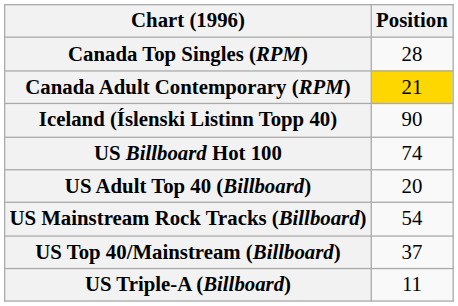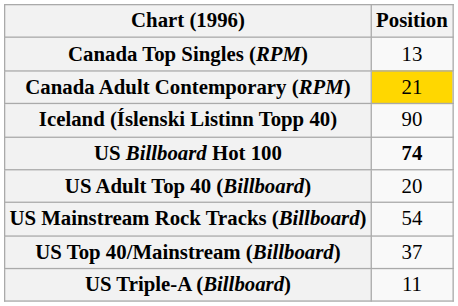Canada Top Singles (RPM) | Position: 28 -> 13
US Billboard Hot 100 | Position: normal -> bold
